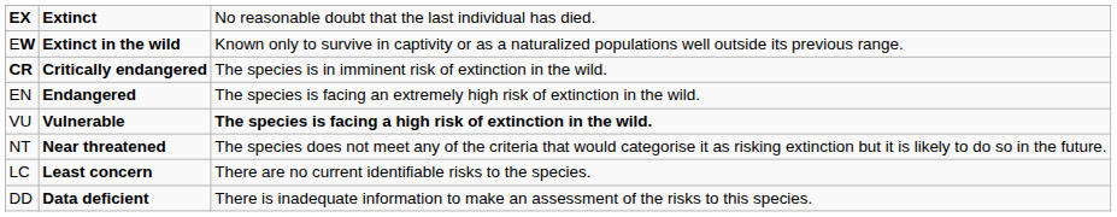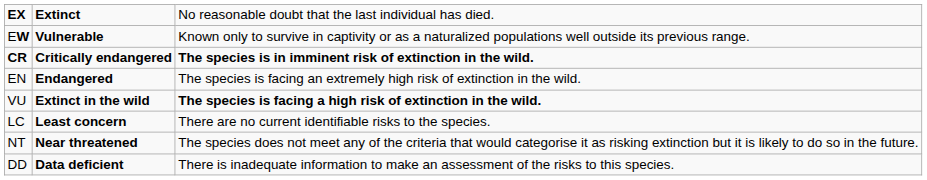EW | column 2: Extinct in the wild -> Vulnerable
CR | column 3: normal -> bold
VU | column 2: Vulnerable -> Extinct in the wild
rows swapped: NT <-> LC
